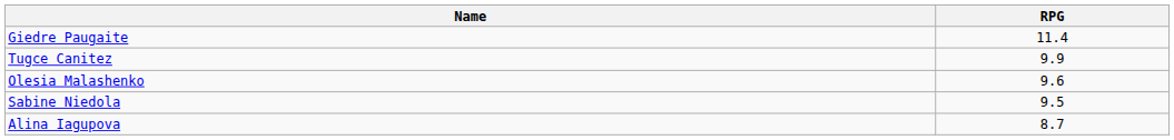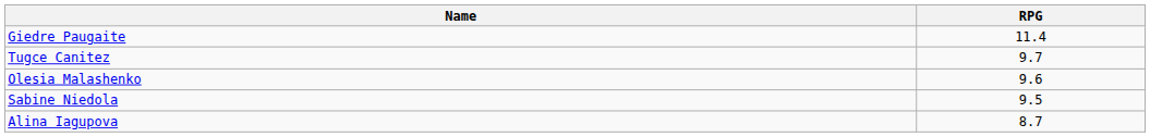Tugce Canitez | RPG: 9.9 -> 9.7
